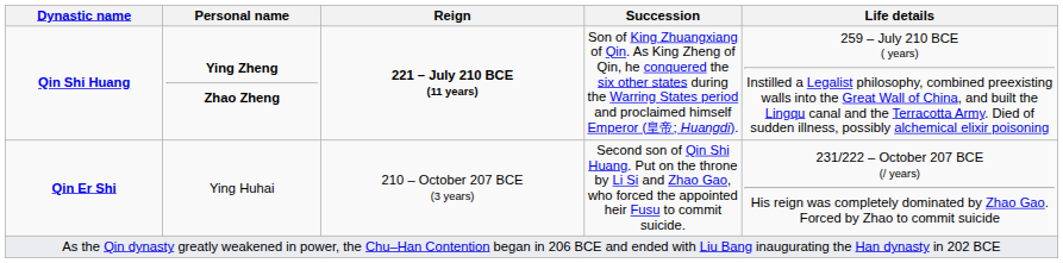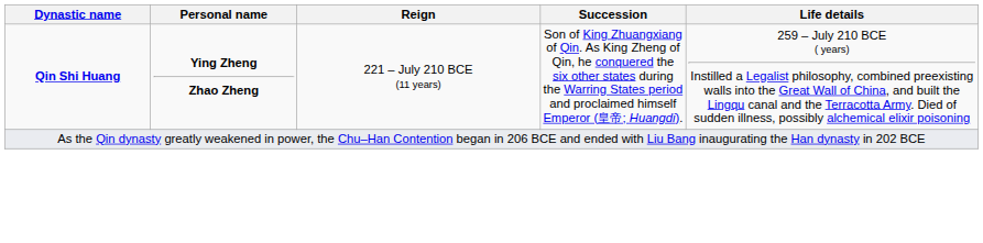Qin Shi Huang | Reign: bold -> normal
- row: Qin Er Shi | Ying Huhai | 210 – October 207 BCE (3 years) | Second son of Qin Shi Huang. Put on the throne by Li Si and Zhao Gao, who forced the appointed heir Fusu to commit suicide. | 231/222 – October 207 BCE (/ years) His reign was completely dominated by Zhao Gao. Forced by Zhao to commit suicide
